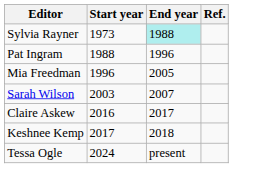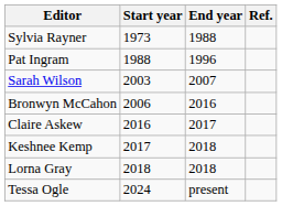Sylvia Rayner | End year: paleturquoise background -> no background
- row: Mia Freedman | 1996 | 2005
+ row: Bronwyn McCahon | 2006 | 2016
+ row: Lorna Gray | 2018 | 2018
